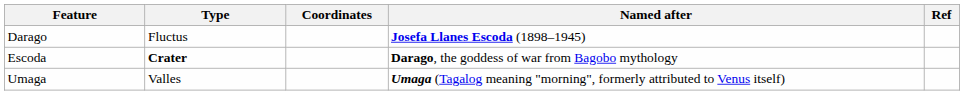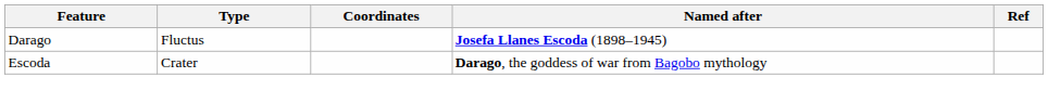Escoda | Type: bold -> normal
- row: Umaga | Valles | Umaga (Tagalog meaning "morning", formerly attributed to Venus itself)
